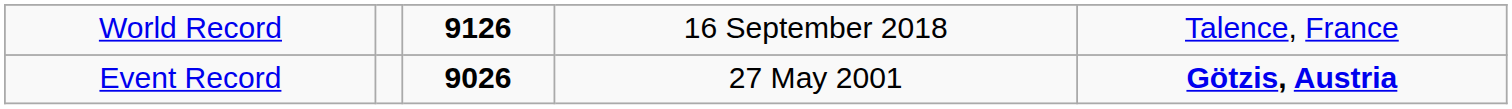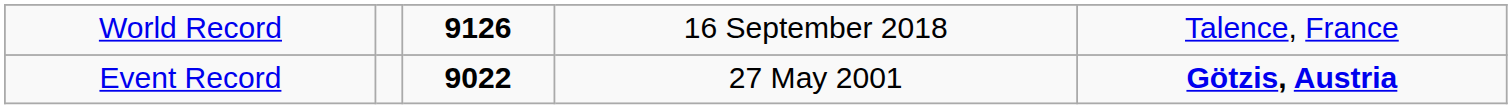Event Record | column 3: 9026 -> 9022
